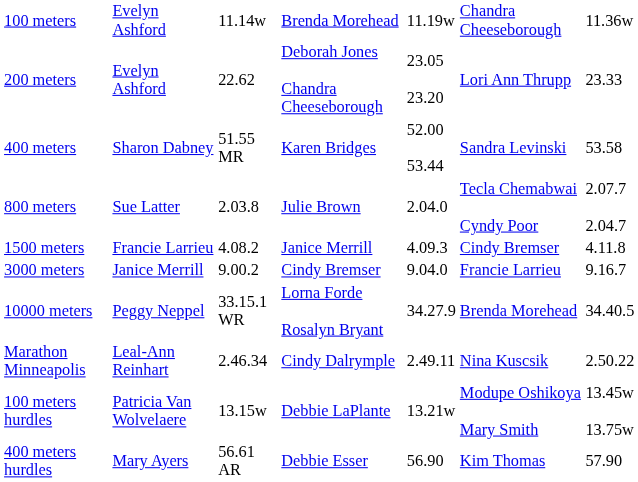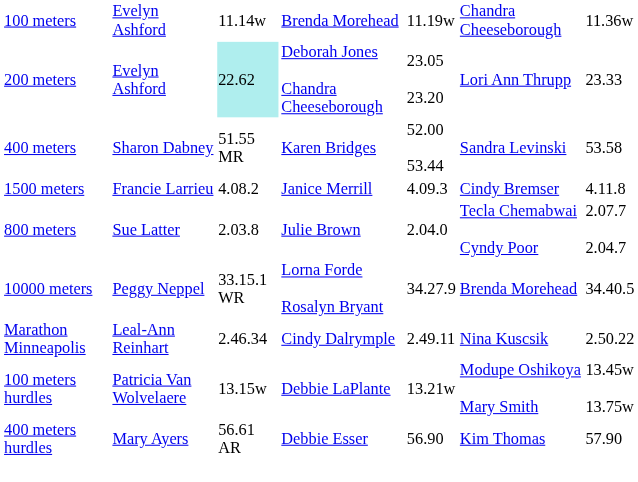200 meters | column 3: no background -> paleturquoise background
rows swapped: 800 meters <-> 1500 meters
- row: 3000 meters | Janice Merrill | 9.00.2 | Cindy Bremser | 9.04.0 | Francie Larrieu | 9.16.7
